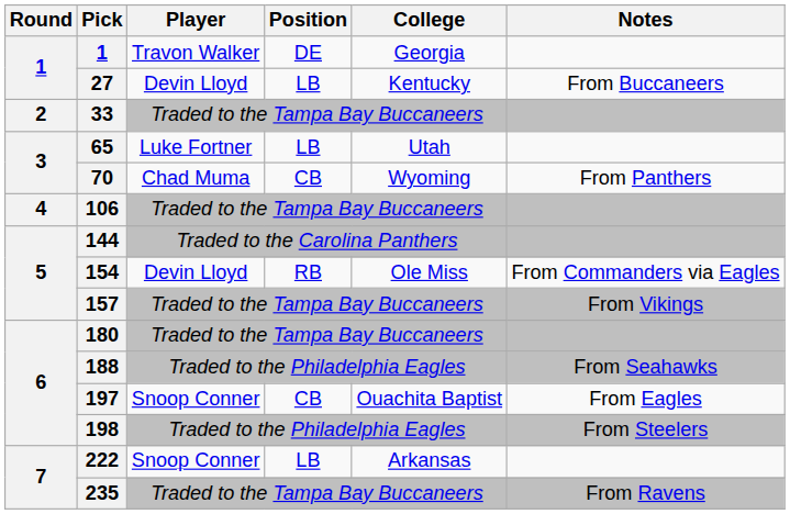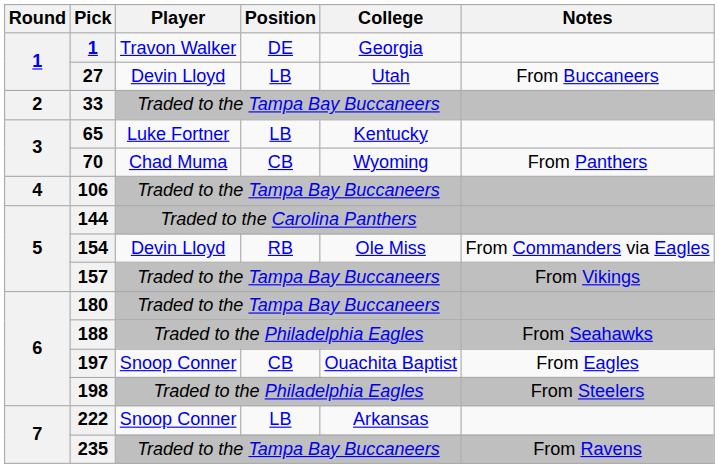27 | College: Kentucky -> Utah
65 | College: Utah -> Kentucky
